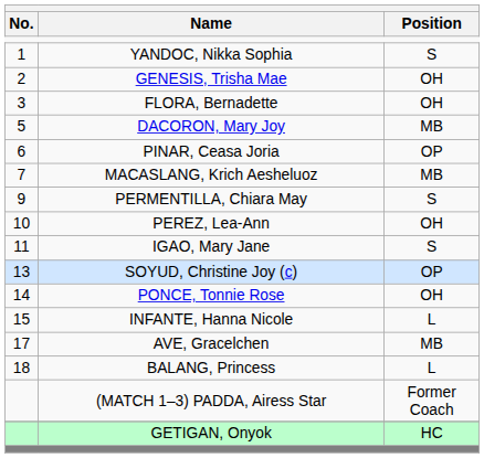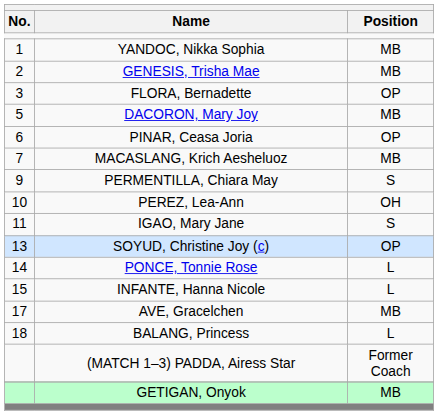YANDOC, Nikka Sophia | Position: S -> MB
GENESIS, Trisha Mae | Position: OH -> MB
FLORA, Bernadette | Position: OH -> OP
PONCE, Tonnie Rose | Position: OH -> L
GETIGAN, Onyok | Position: HC -> MB
